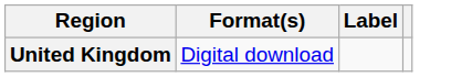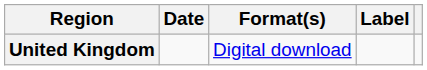+ column: Date
